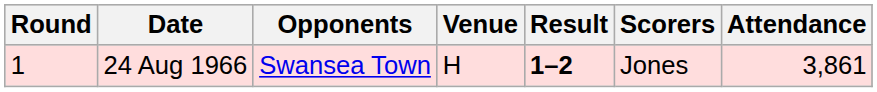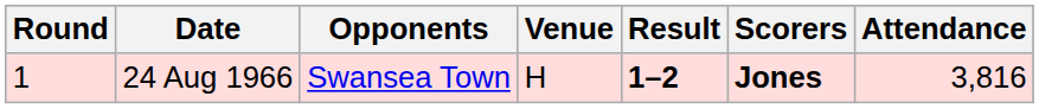24 Aug 1966 | Scorers: normal -> bold
24 Aug 1966 | Attendance: 3,861 -> 3,816
